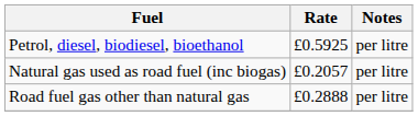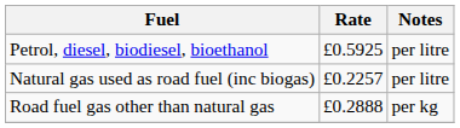Natural gas used as road fuel (inc biogas) | Rate: £0.2057 -> £0.2257
Road fuel gas other than natural gas | Notes: per litre -> per kg
